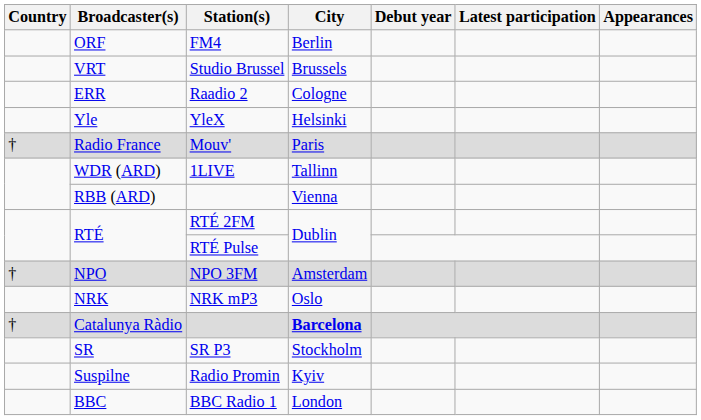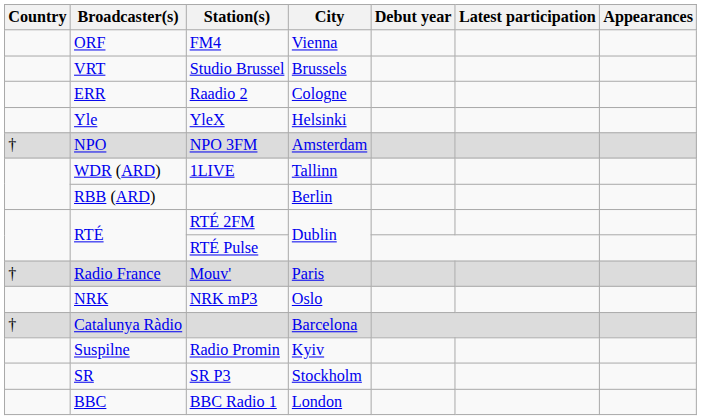ORF | City: Berlin -> Vienna
rows swapped: Radio France <-> NPO
RBB (ARD) | City: Vienna -> Berlin
Catalunya Ràdio | City: bold -> normal
rows swapped: SR <-> Suspilne
